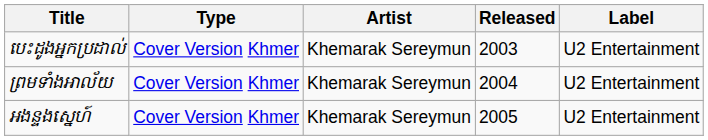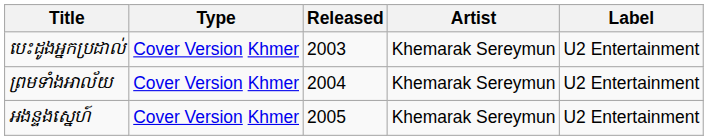columns swapped: Artist <-> Released
